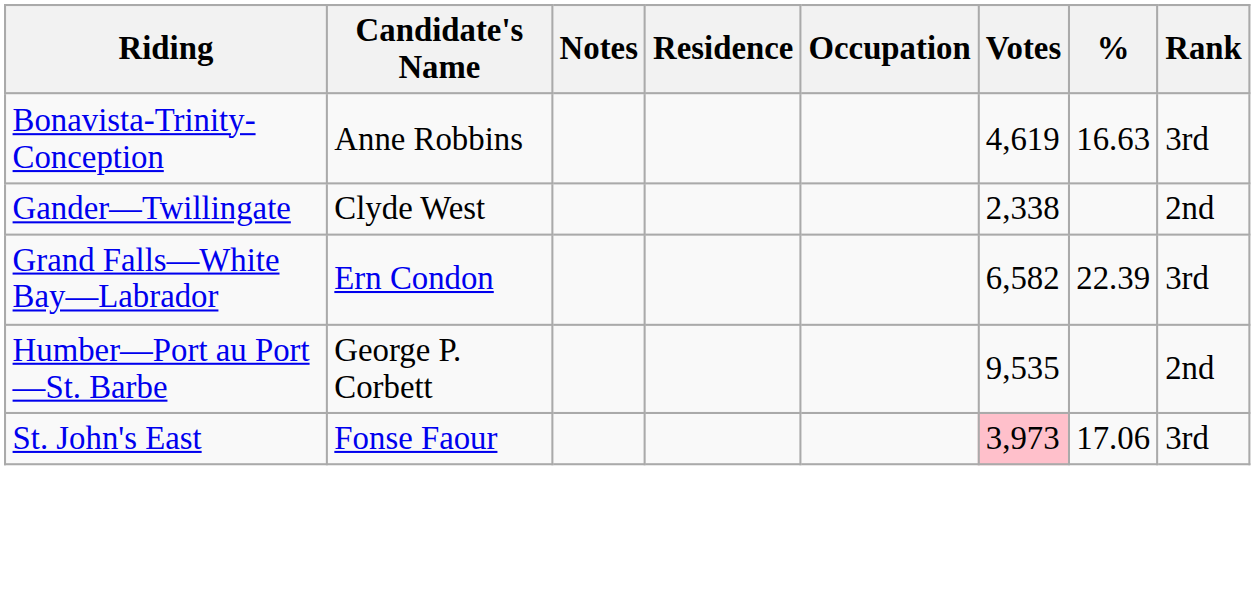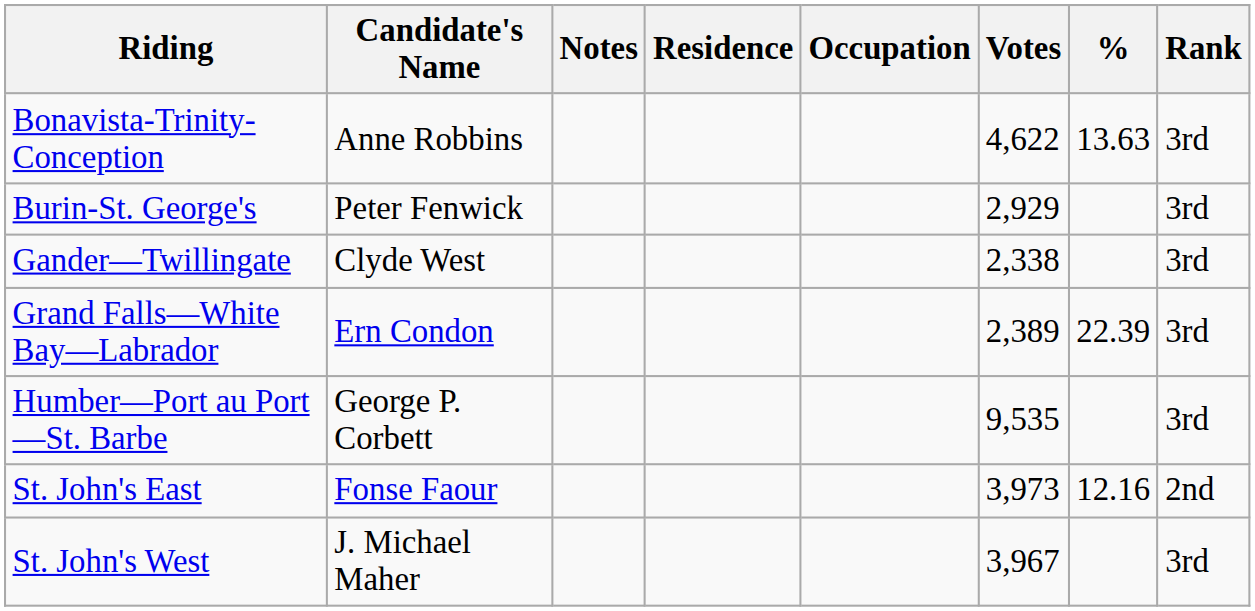Bonavista-Trinity-Conception | Votes: 4,619 -> 4,622
Bonavista-Trinity-Conception | %: 16.63 -> 13.63
+ row: Burin-St. George's | Peter Fenwick | 2,929 | 3rd
Gander—Twillingate | Rank: 2nd -> 3rd
Grand Falls—White Bay—Labrador | Votes: 6,582 -> 2,389
Humber—Port au Port—St. Barbe | Rank: 2nd -> 3rd
St. John's East | Votes: pink background -> no background
St. John's East | %: 17.06 -> 12.16
St. John's East | Rank: 3rd -> 2nd
+ row: St. John's West | J. Michael Maher | 3,967 | 3rd
